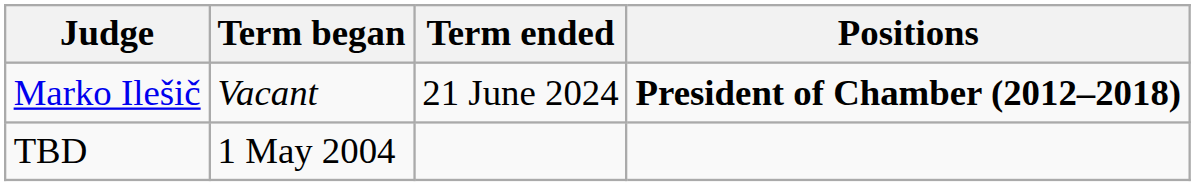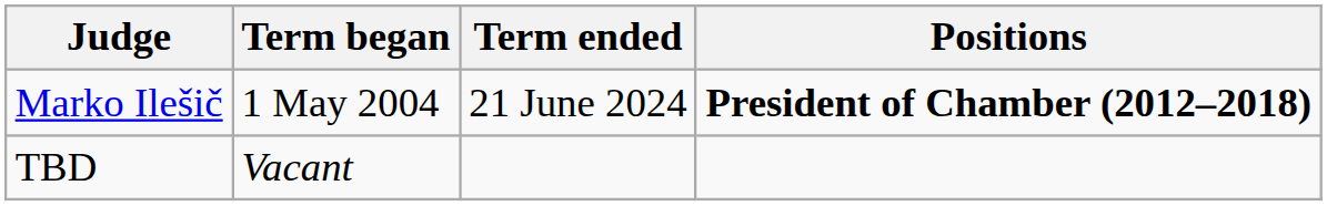Marko Ilešič | Term began: Vacant -> 1 May 2004
TBD | Term began: 1 May 2004 -> Vacant
